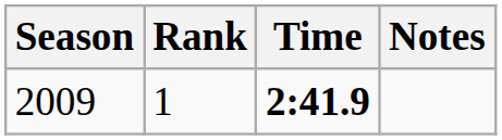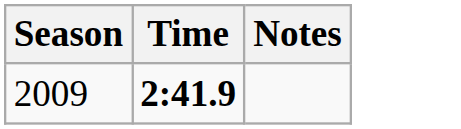- column: Rank | 1
